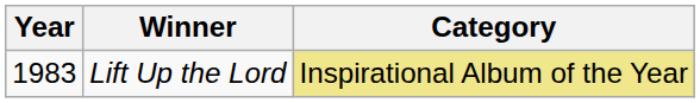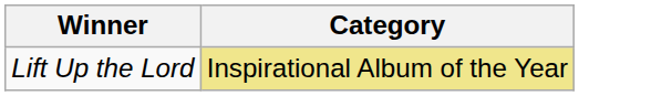- column: Year | 1983
